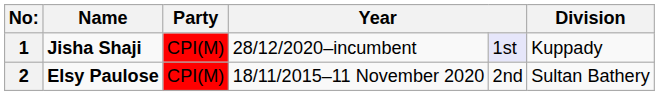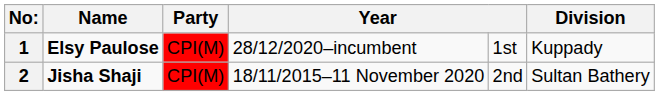1 | Name: Jisha Shaji -> Elsy Paulose
1 | column 5: lavender background -> no background
2 | Name: Elsy Paulose -> Jisha Shaji
